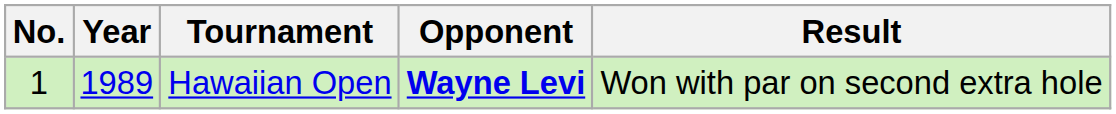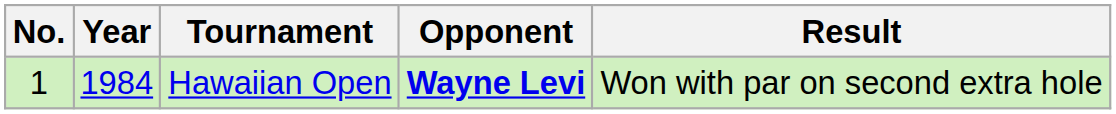Hawaiian Open | Year: 1989 -> 1984
